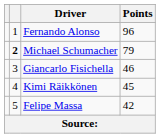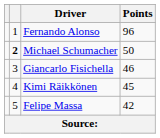Michael Schumacher | Points: 79 -> 50
